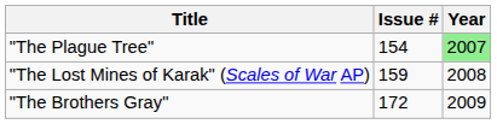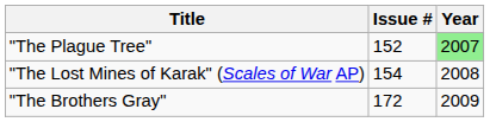"The Plague Tree" | Issue #: 154 -> 152
"The Lost Mines of Karak" (Scales of War AP) | Issue #: 159 -> 154
